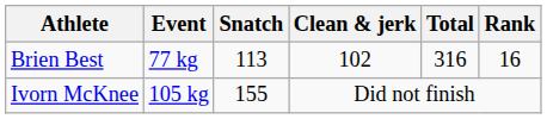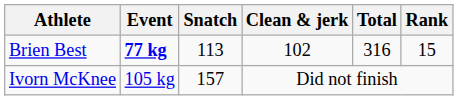Brien Best | Event: normal -> bold
Brien Best | Rank: 16 -> 15
Ivorn McKnee | Snatch: 155 -> 157
